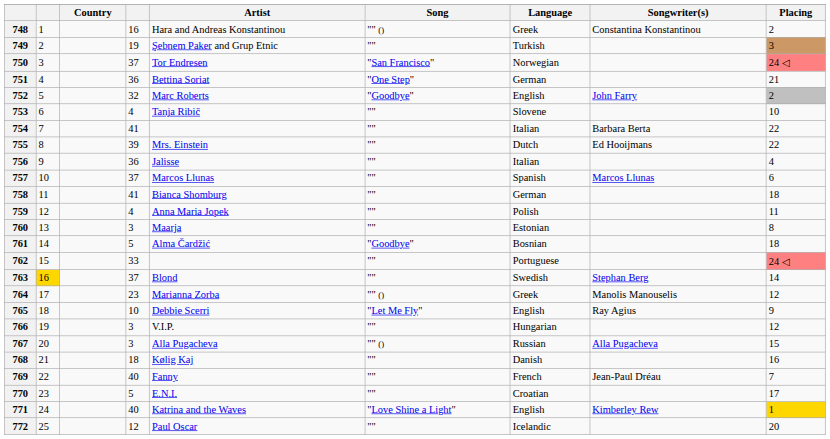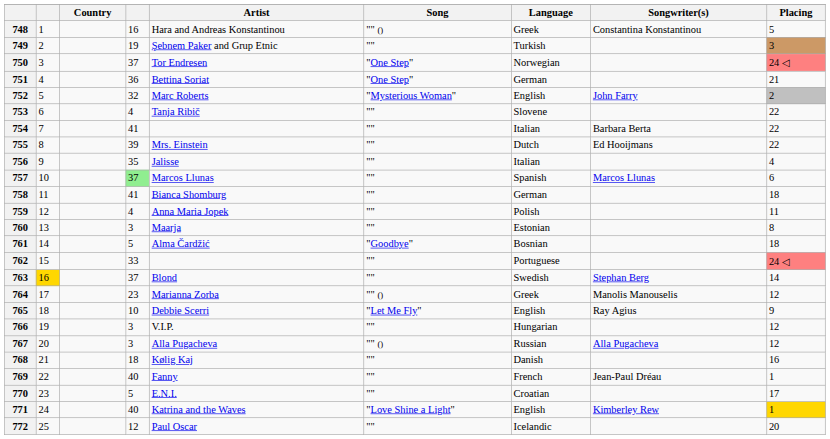748 | Placing: 2 -> 5
750 | Song: "San Francisco" -> "One Step"
752 | Song: "Goodbye" -> "Mysterious Woman"
753 | Placing: 10 -> 22
756 | column 4: 36 -> 35
757 | column 4: no background -> lightgreen background
767 | Placing: 15 -> 12
769 | Placing: 7 -> 1
